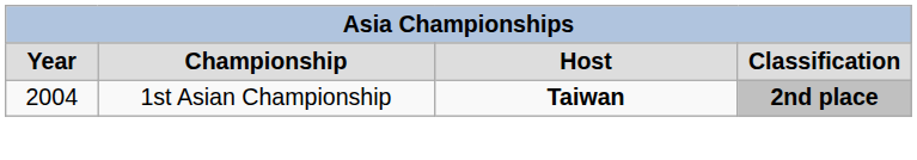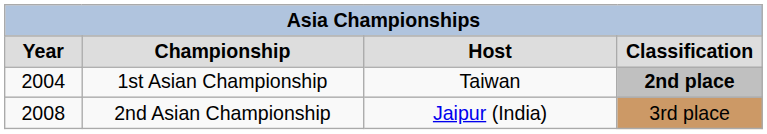1st Asian Championship | column 3: bold -> normal
+ row: 2008 | 2nd Asian Championship | Jaipur (India) | 3rd place
